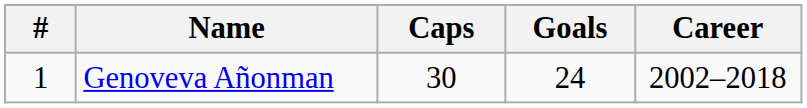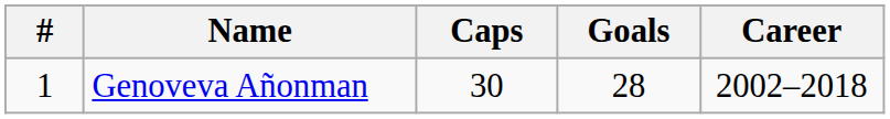Genoveva Añonman | Goals: 24 -> 28
